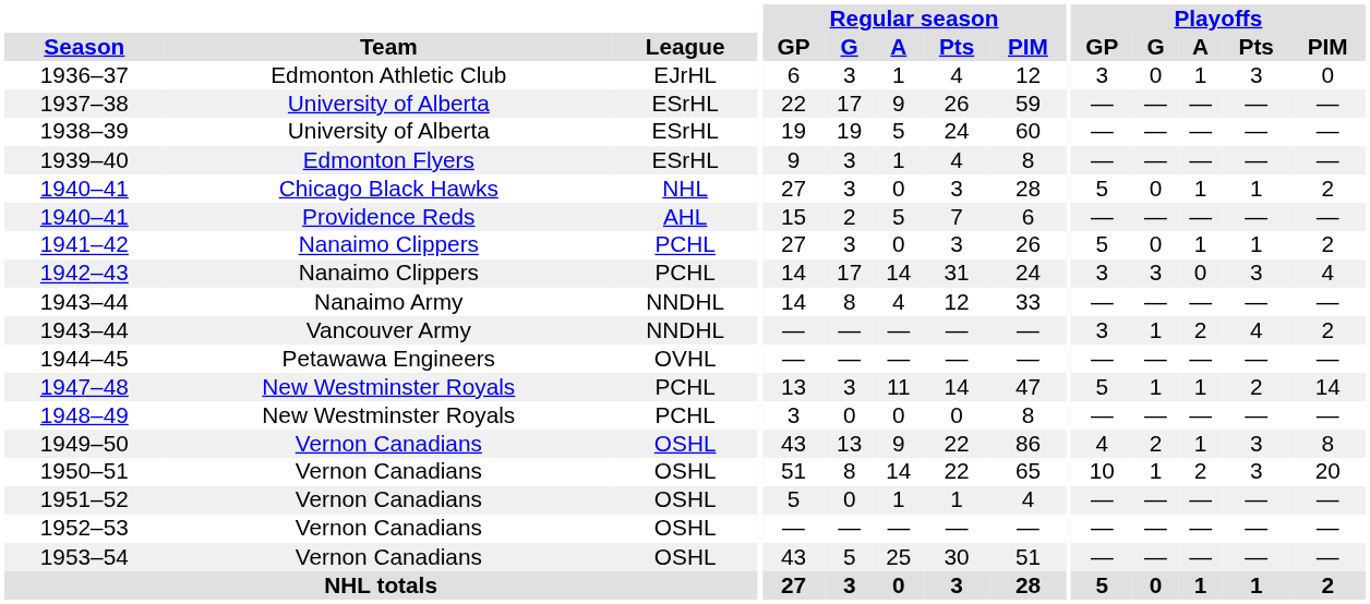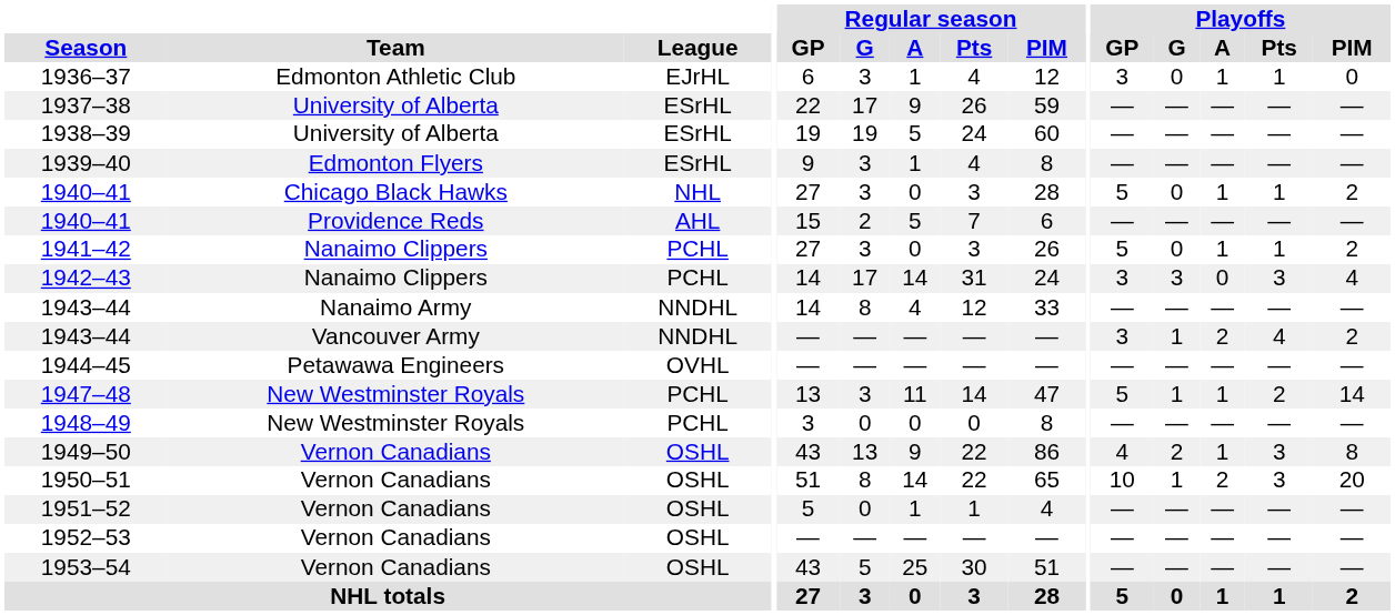1936–37 | Playoffs / Pts: 3 -> 1
